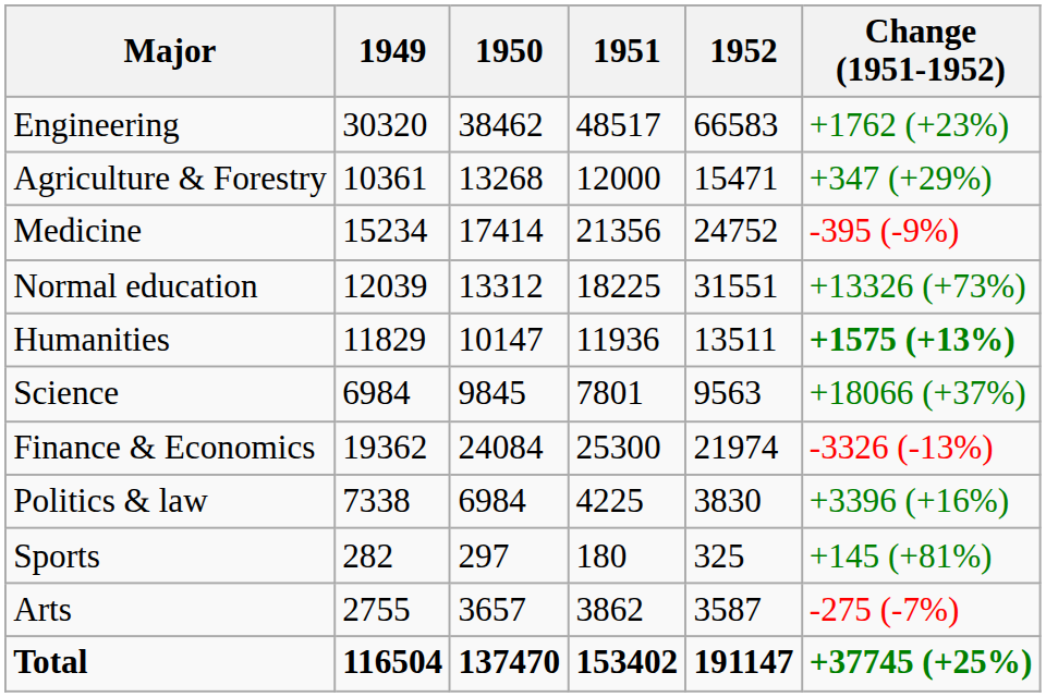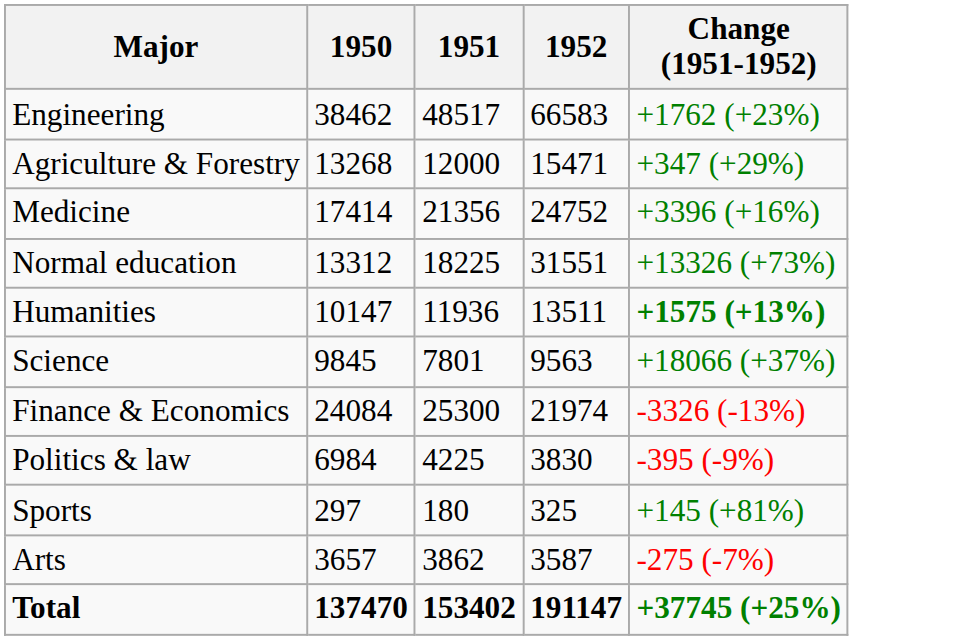- column: 1949 | 30320 | 10361 | 15234 | 12039 | 11829 | 6984 | 19362 | 7338 | 282 | 2755 | 116504
Medicine | Change (1951-1952): -395 (-9%) -> +3396 (+16%)
Politics & law | Change (1951-1952): +3396 (+16%) -> -395 (-9%)
